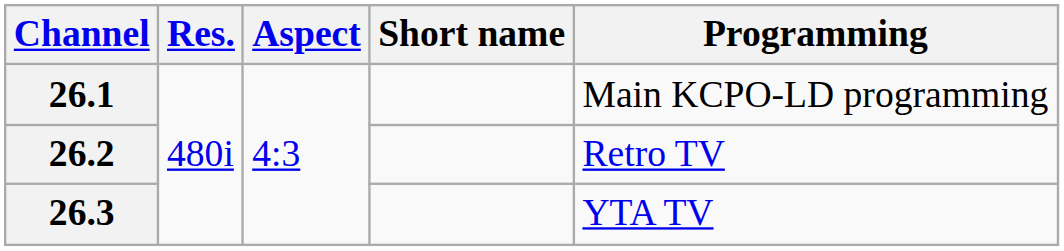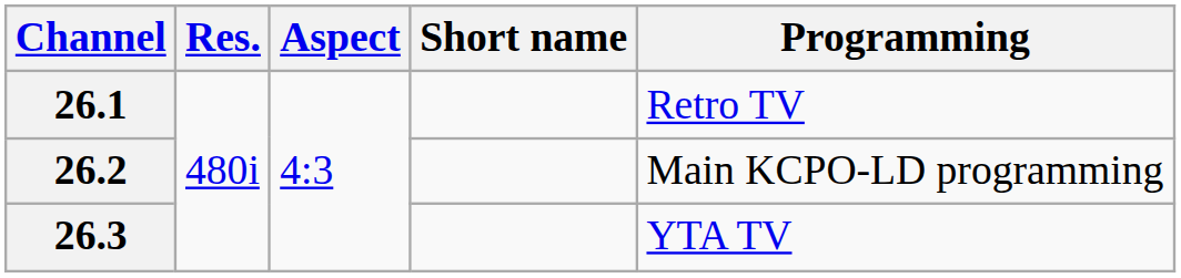26.1 | Programming: Main KCPO-LD programming -> Retro TV
26.2 | Programming: Retro TV -> Main KCPO-LD programming
